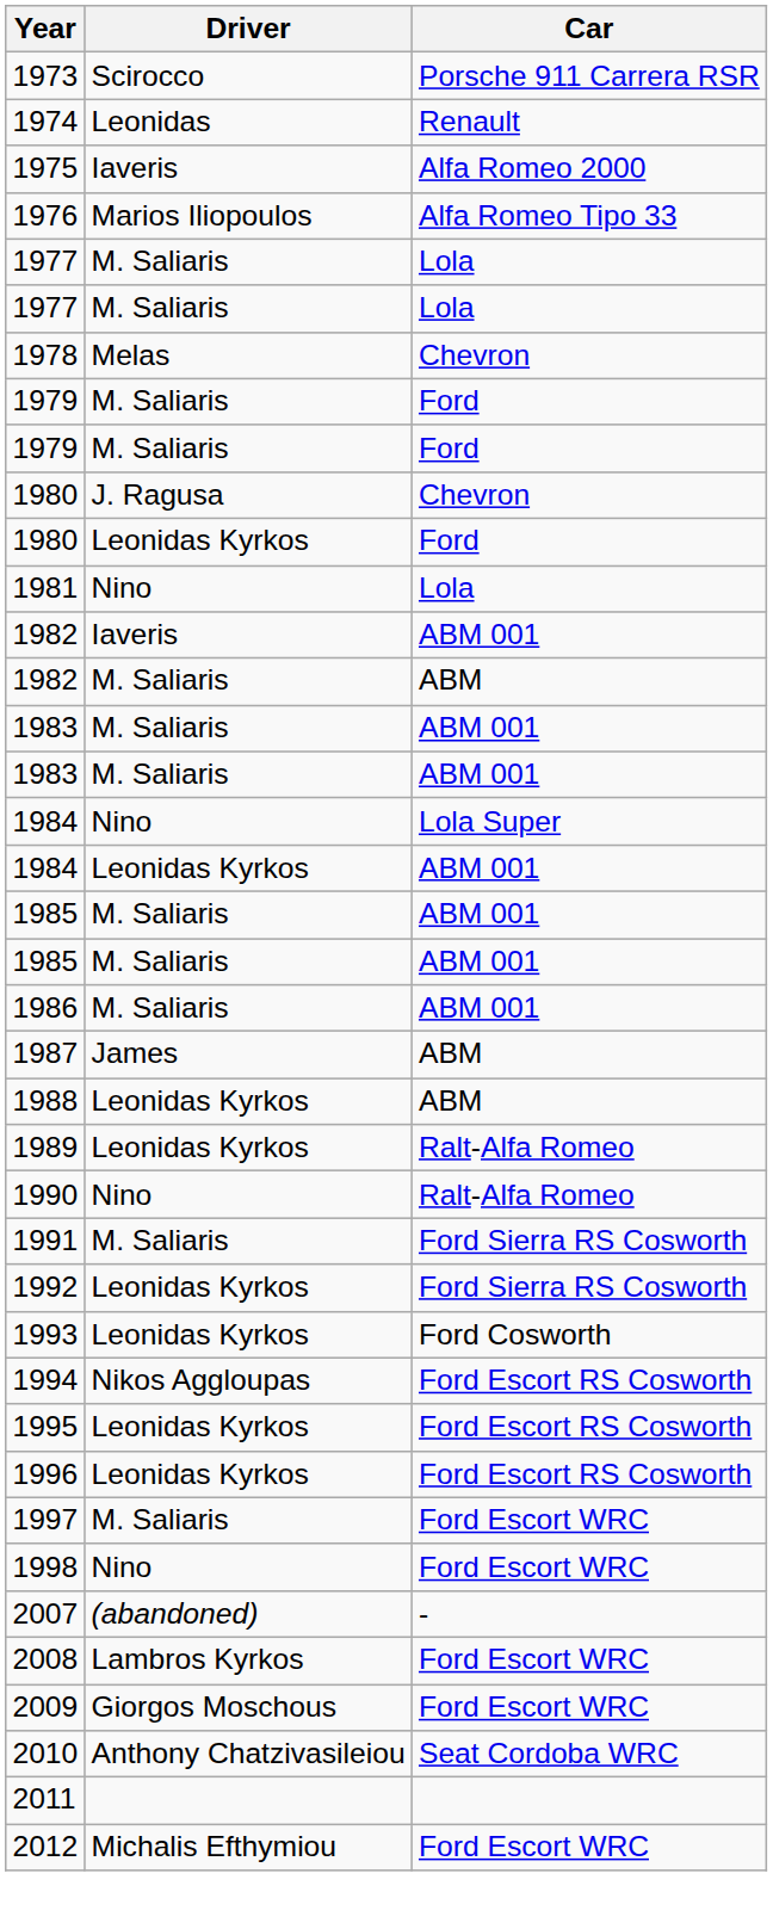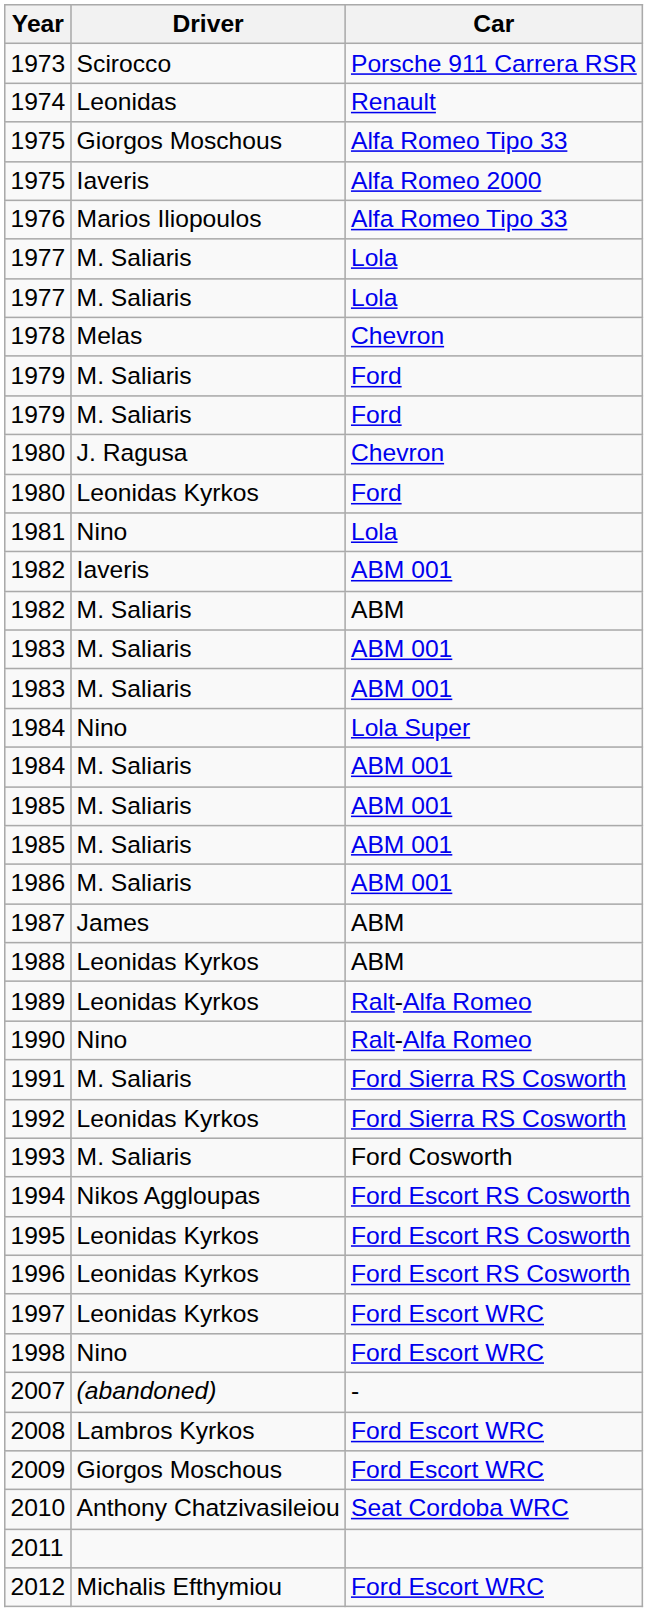+ row: 1975 | Giorgos Moschous | Alfa Romeo Tipo 33
1984 / ΑΒΜ 001 | Driver: Leonidas Kyrkos -> M. Saliaris
1993 | Driver: Leonidas Kyrkos -> M. Saliaris
1997 | Driver: M. Saliaris -> Leonidas Kyrkos
